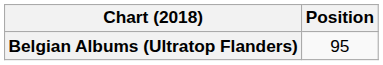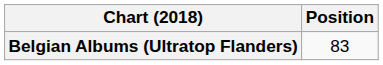Belgian Albums (Ultratop Flanders) | Position: 95 -> 83
